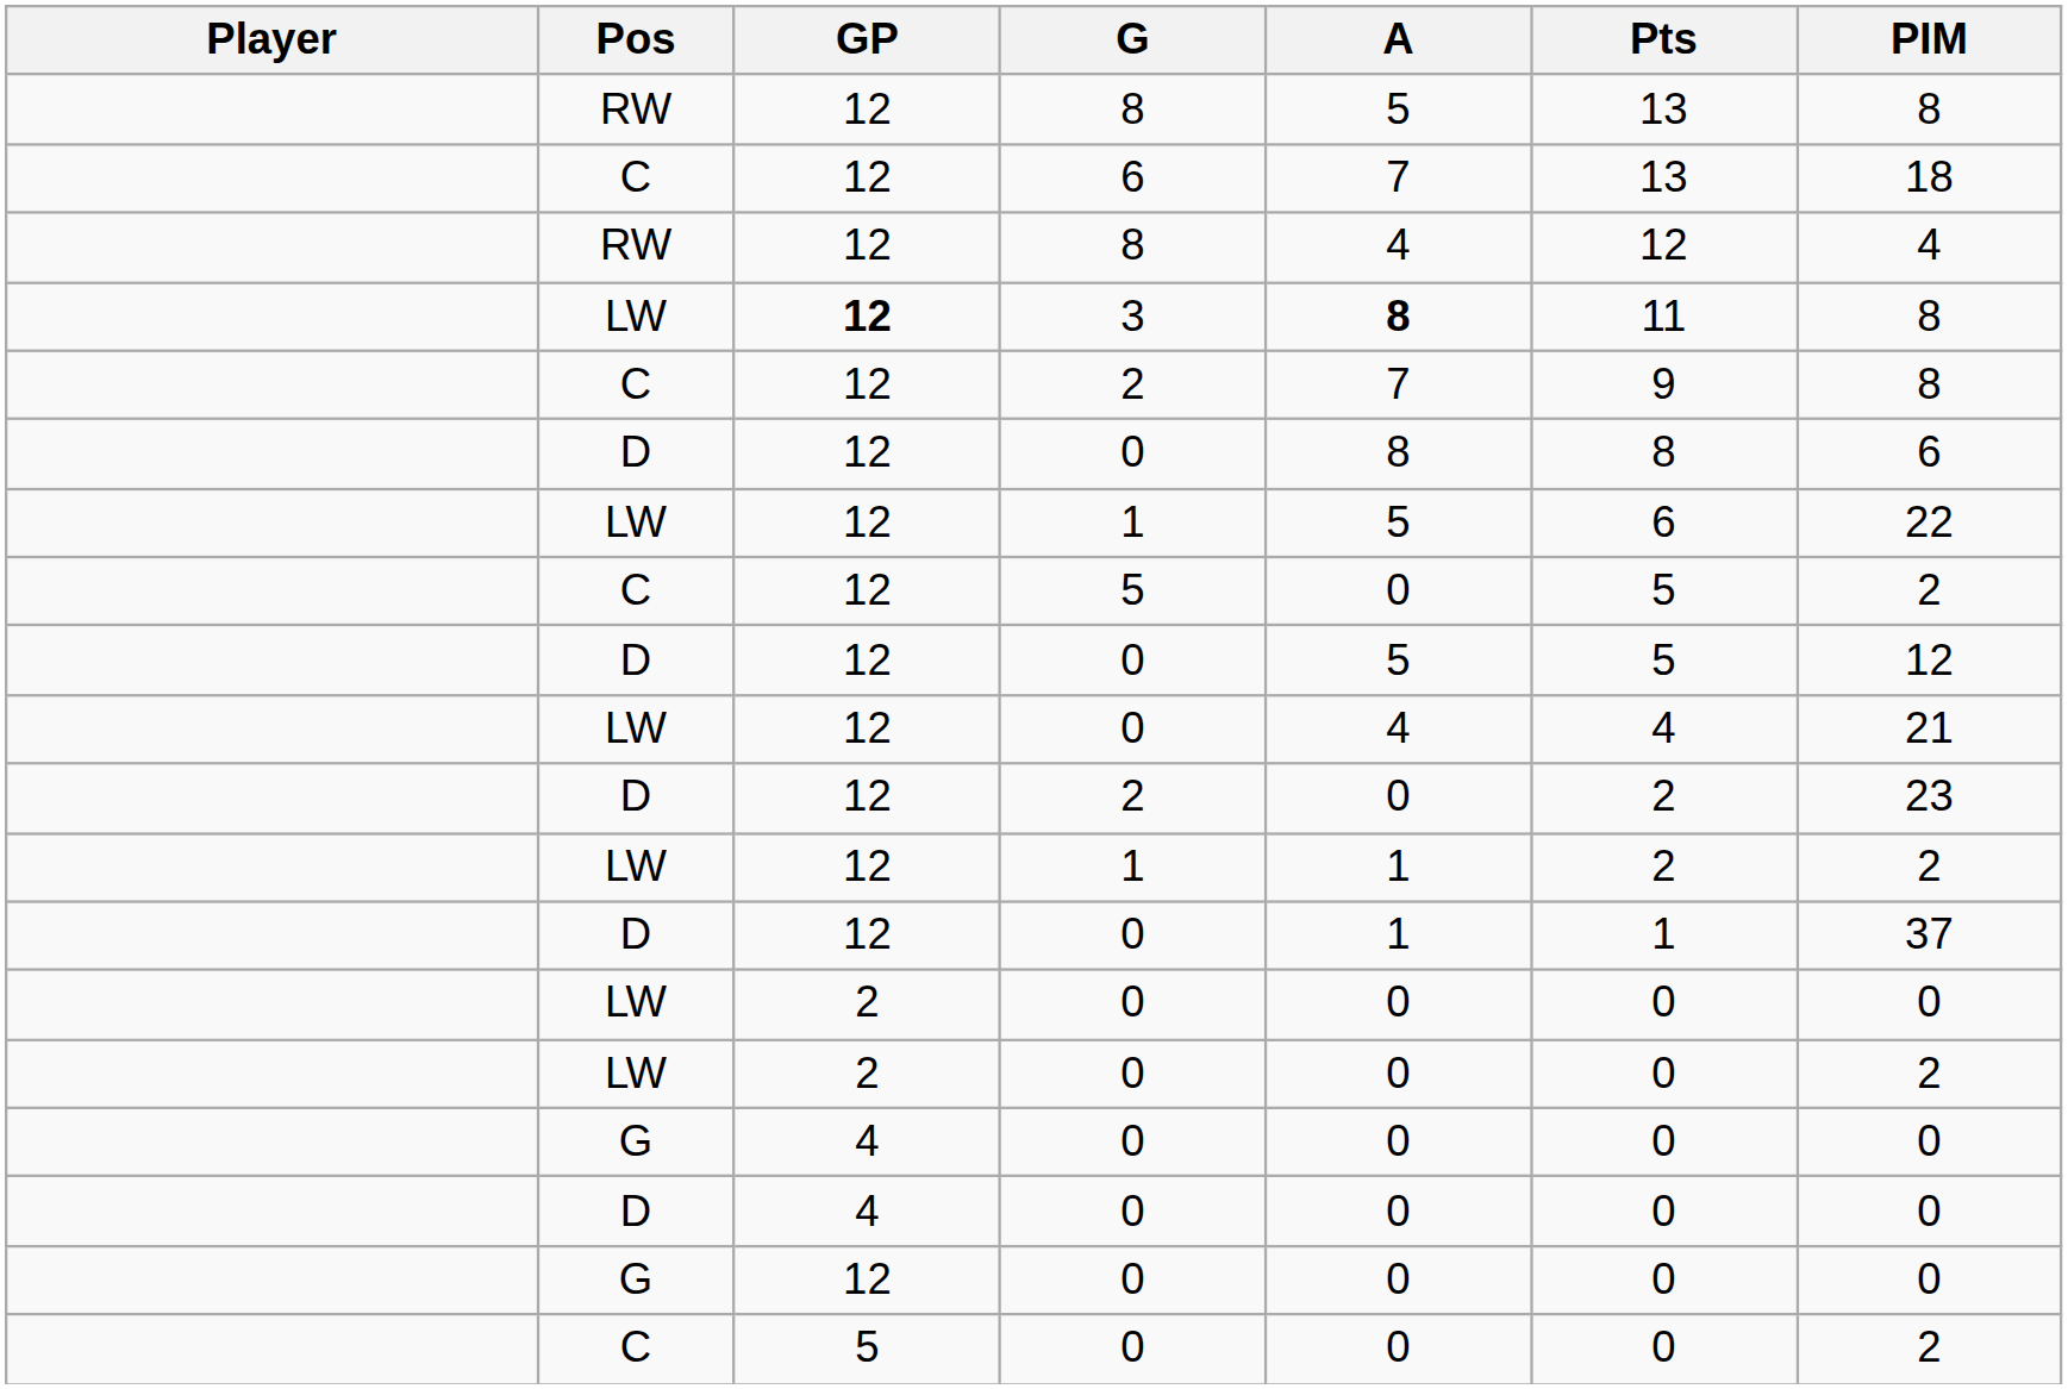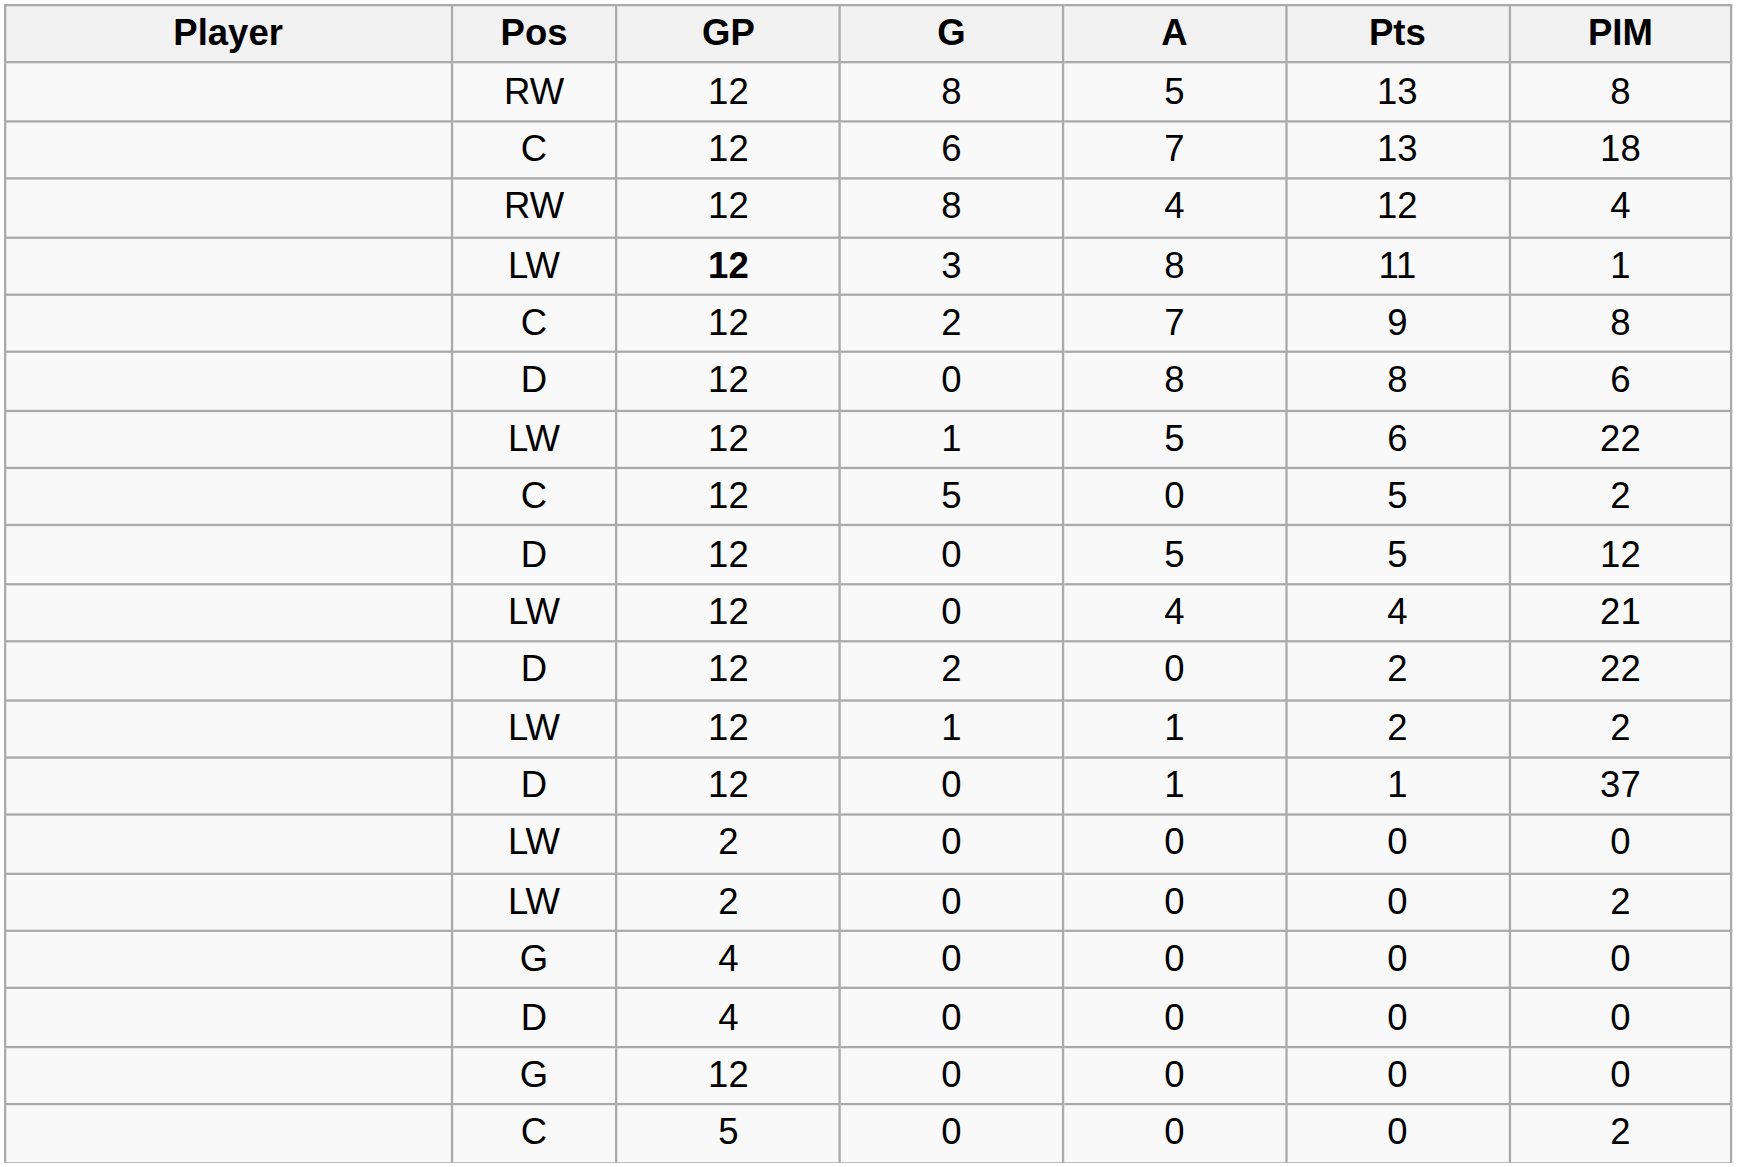3 | A: bold -> normal
3 | PIM: 8 -> 1
D / 2 | PIM: 23 -> 22
